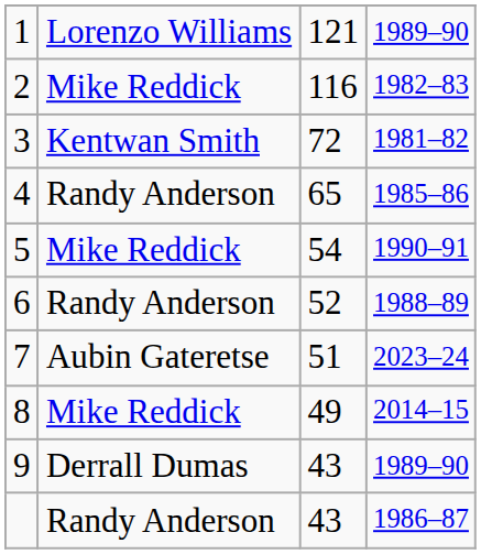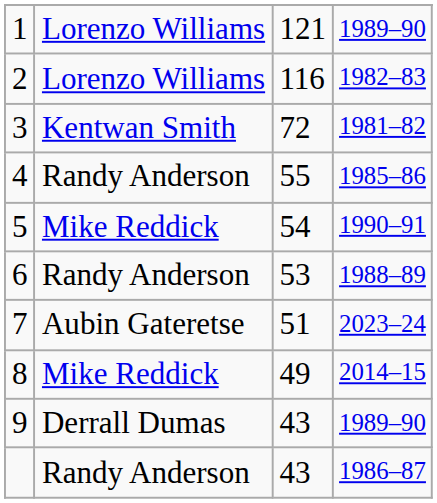2 | column 2: Mike Reddick -> Lorenzo Williams
4 | column 3: 65 -> 55
6 | column 3: 52 -> 53
